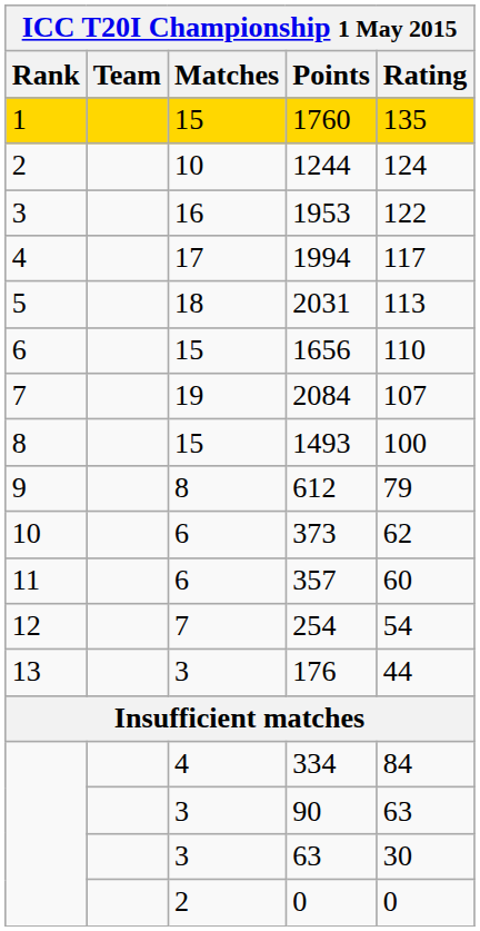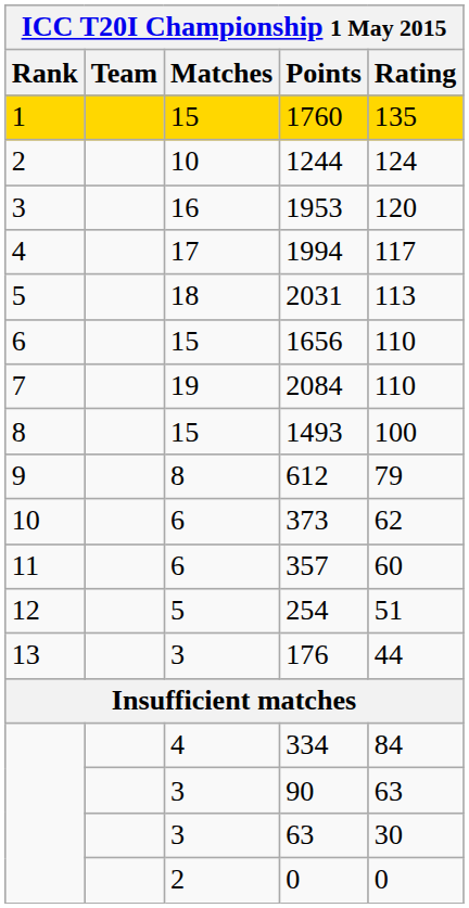1953 | Rating: 122 -> 120
2084 | Rating: 107 -> 110
254 | Matches: 7 -> 5
254 | Rating: 54 -> 51
